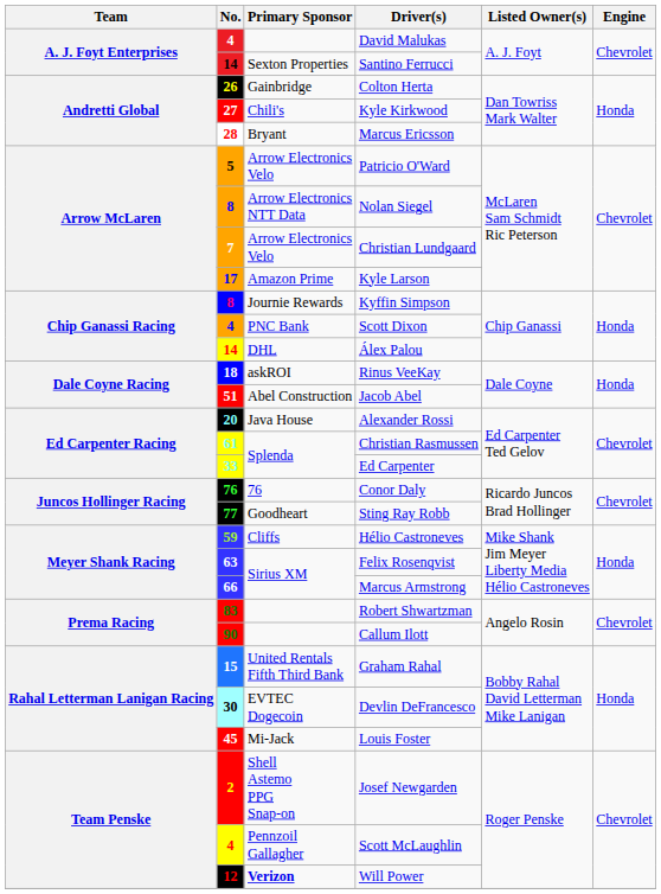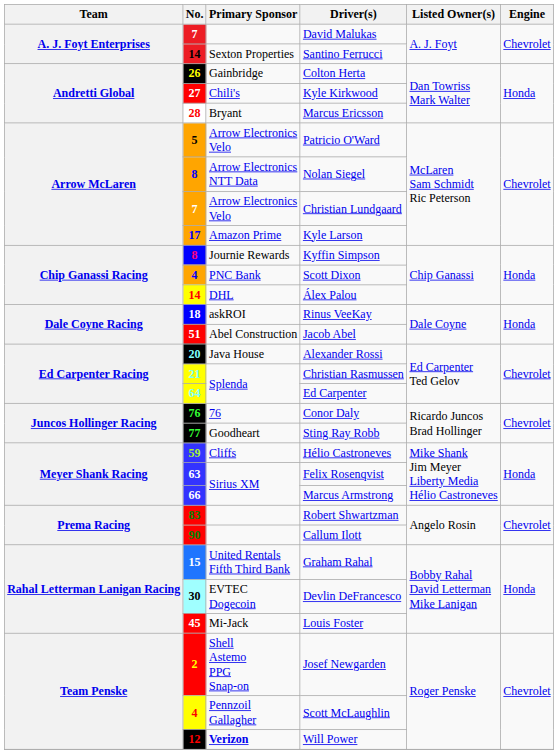David Malukas | No.: 4 -> 7
Christian Rasmussen | No.: 61 -> 21
Ed Carpenter | No.: 33 -> 64
